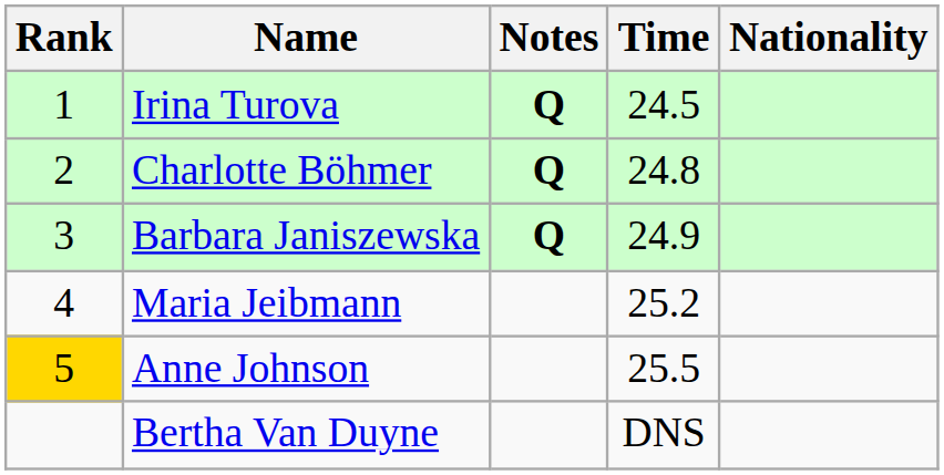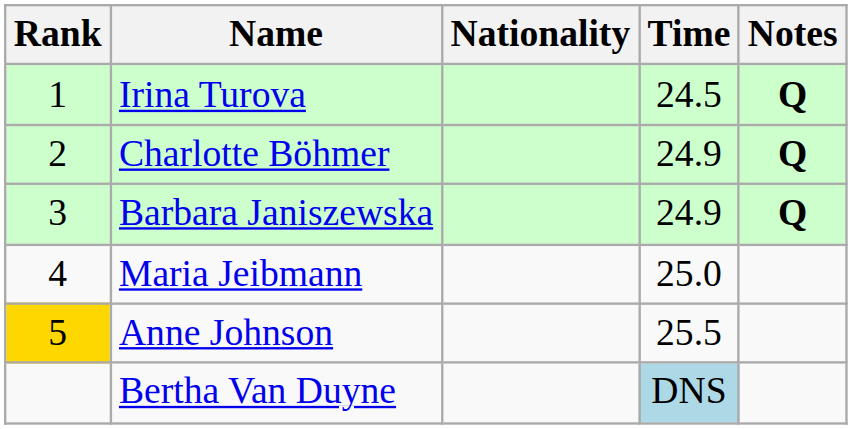columns swapped: Nationality <-> Notes
Charlotte Böhmer | Time: 24.8 -> 24.9
Maria Jeibmann | Time: 25.2 -> 25.0
Bertha Van Duyne | Time: no background -> lightblue background
